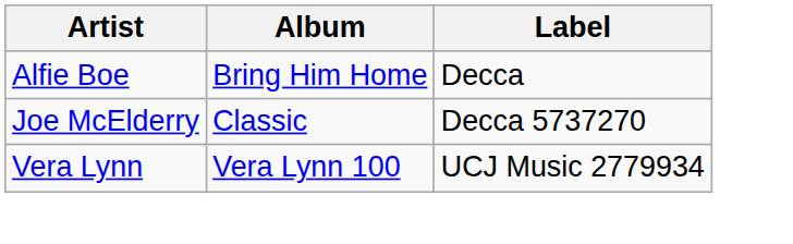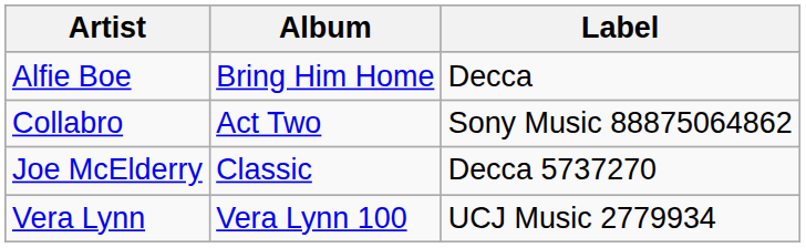+ row: Collabro | Act Two | Sony Music 88875064862
